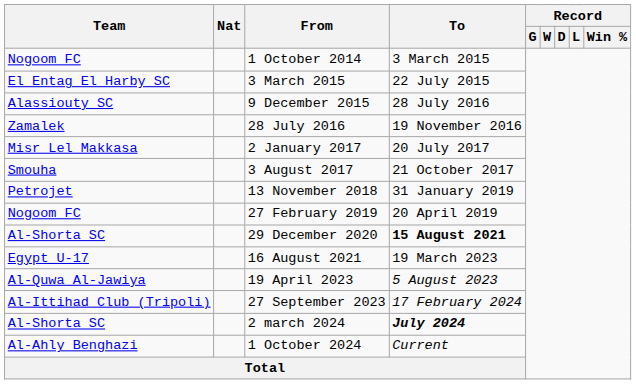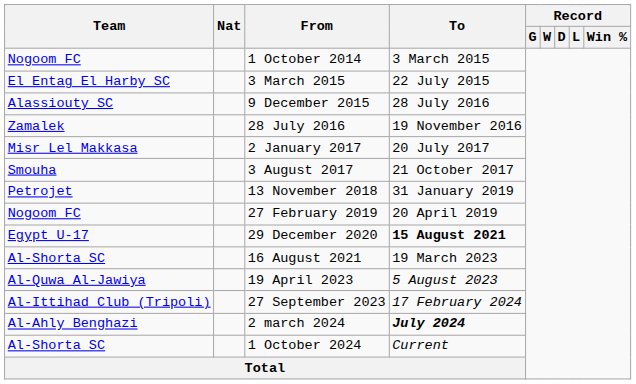29 December 2020 | Team: Al-Shorta SC -> Egypt U-17
16 August 2021 | Team: Egypt U-17 -> Al-Shorta SC
2 march 2024 | Team: Al-Shorta SC -> Al-Ahly Benghazi
1 October 2024 | Team: Al-Ahly Benghazi -> Al-Shorta SC
